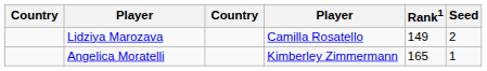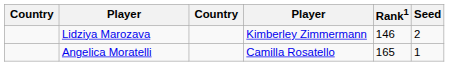Lidziya Marozava | column 4: Camilla Rosatello -> Kimberley Zimmermann
Lidziya Marozava | Rank1: 149 -> 146
Angelica Moratelli | column 4: Kimberley Zimmermann -> Camilla Rosatello
